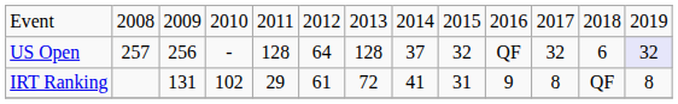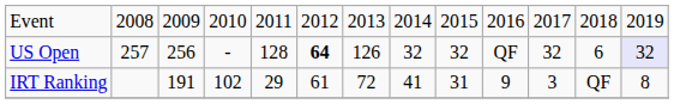US Open | column 6: normal -> bold
US Open | column 7: 128 -> 126
US Open | column 8: 37 -> 32
IRT Ranking | column 3: 131 -> 191
IRT Ranking | column 11: 8 -> 3
